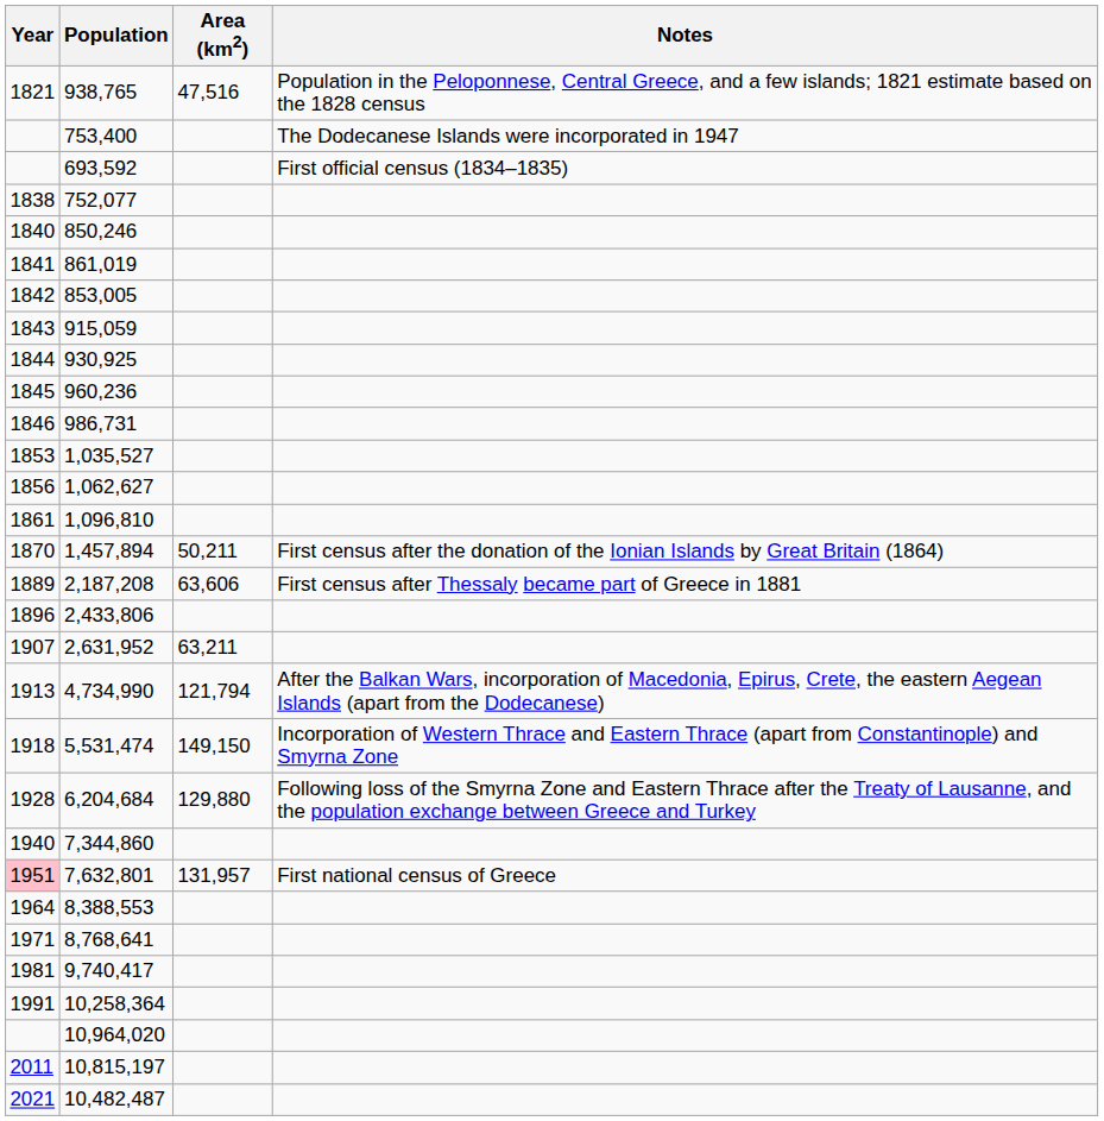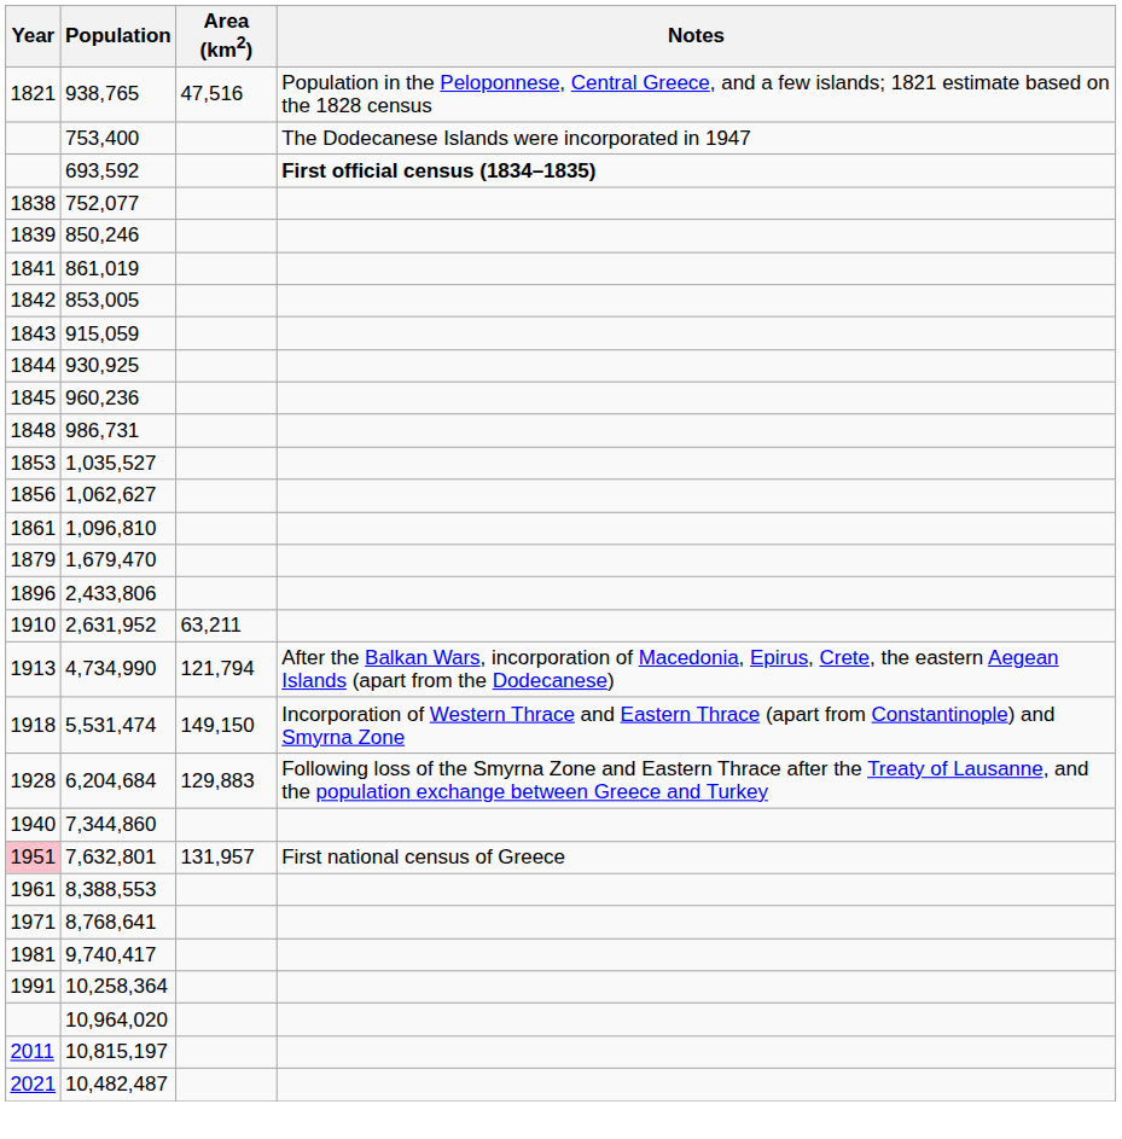693,592 | Notes: normal -> bold
850,246 | Year: 1840 -> 1839
986,731 | Year: 1846 -> 1848
- row: 1870 | 1,457,894 | 50,211 | First census after the donation of the Ionian Islands by Great Britain (1864)
+ row: 1879 | 1,679,470
- row: 1889 | 2,187,208 | 63,606 | First census after Thessaly became part of Greece in 1881
2,631,952 | Year: 1907 -> 1910
6,204,684 | Area (km2): 129,880 -> 129,883
8,388,553 | Year: 1964 -> 1961
